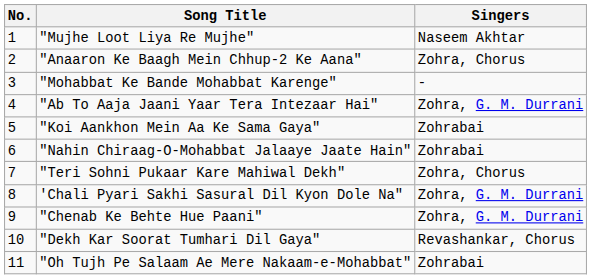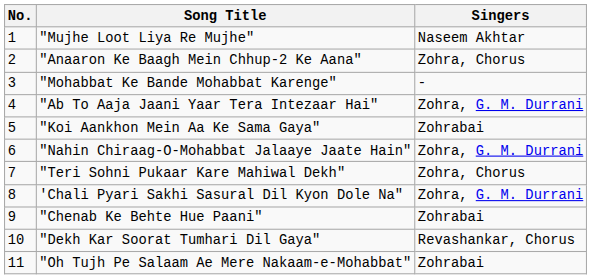"Nahin Chiraag-O-Mohabbat Jalaaye Jaate Hain" | Singers: Zohrabai -> Zohra, G. M. Durrani
"Chenab Ke Behte Hue Paani" | Singers: Zohra, G. M. Durrani -> Zohrabai
